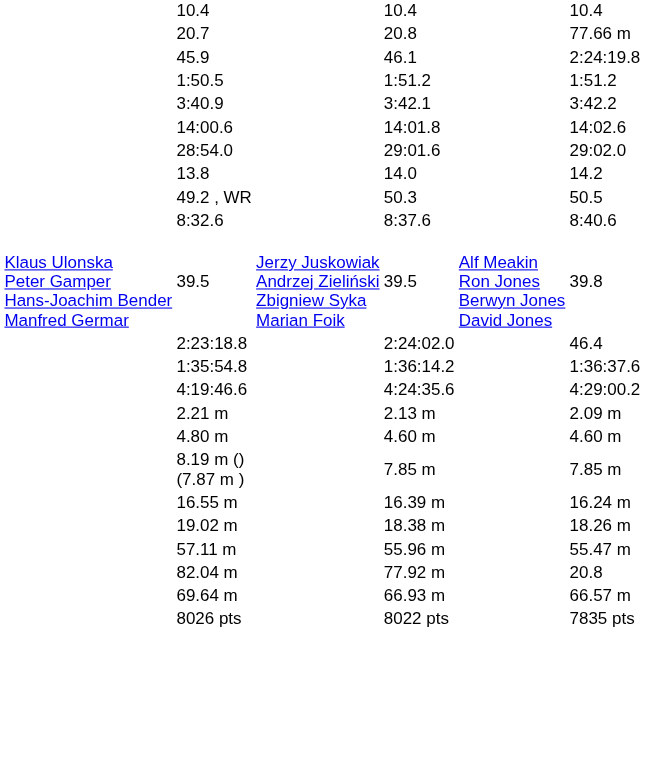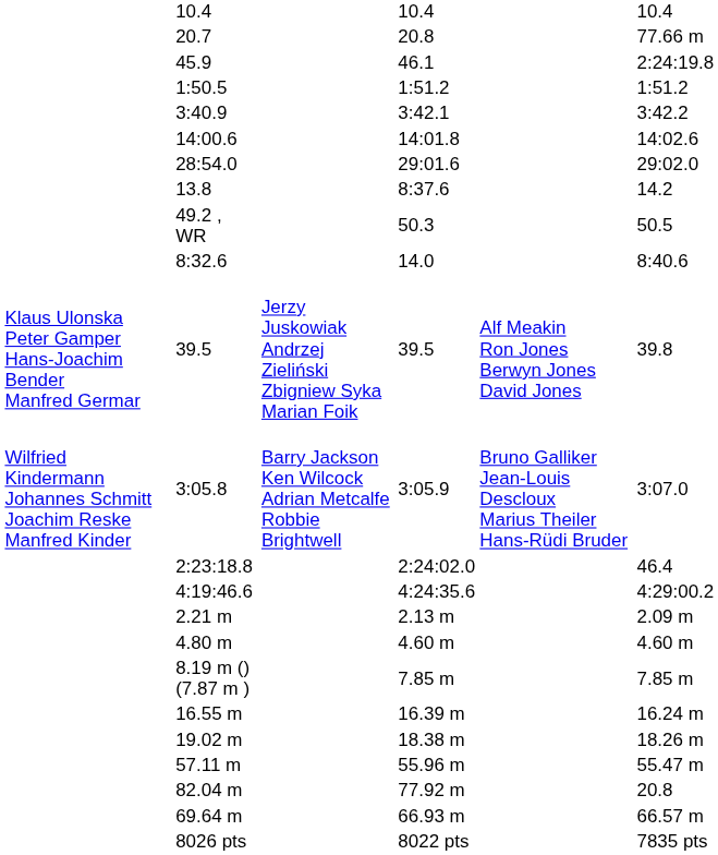13.8 | column 5: 14.0 -> 8:37.6
8:32.6 | column 5: 8:37.6 -> 14.0
+ row: Wilfried Kindermann Johannes Schmitt Joachim Reske Manfred Kinder | 3:05.8 | Barry Jackson Ken Wilcock Adrian Metcalfe Robbie Brightwell | 3:05.9 | Bruno Galliker Jean-Louis Descloux Marius Theiler Hans-Rüdi Bruder | 3:07.0
- row: 1:35:54.8 | 1:36:14.2 | 1:36:37.6
